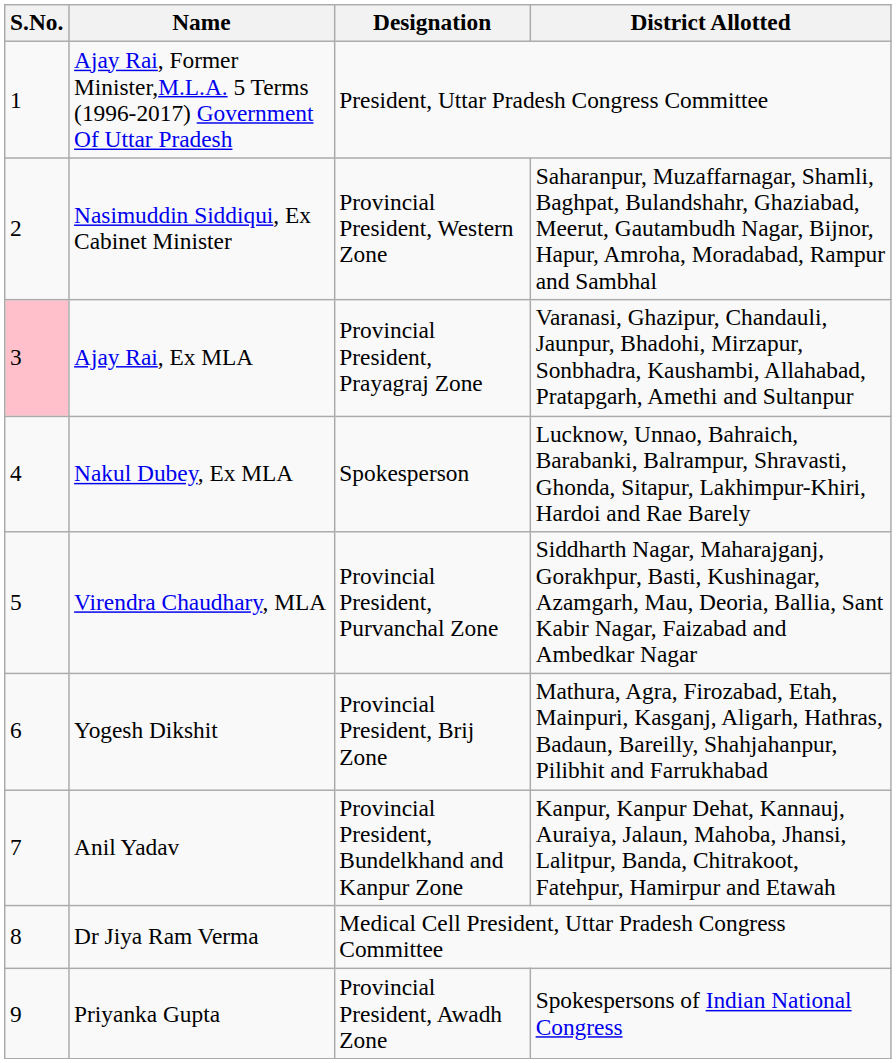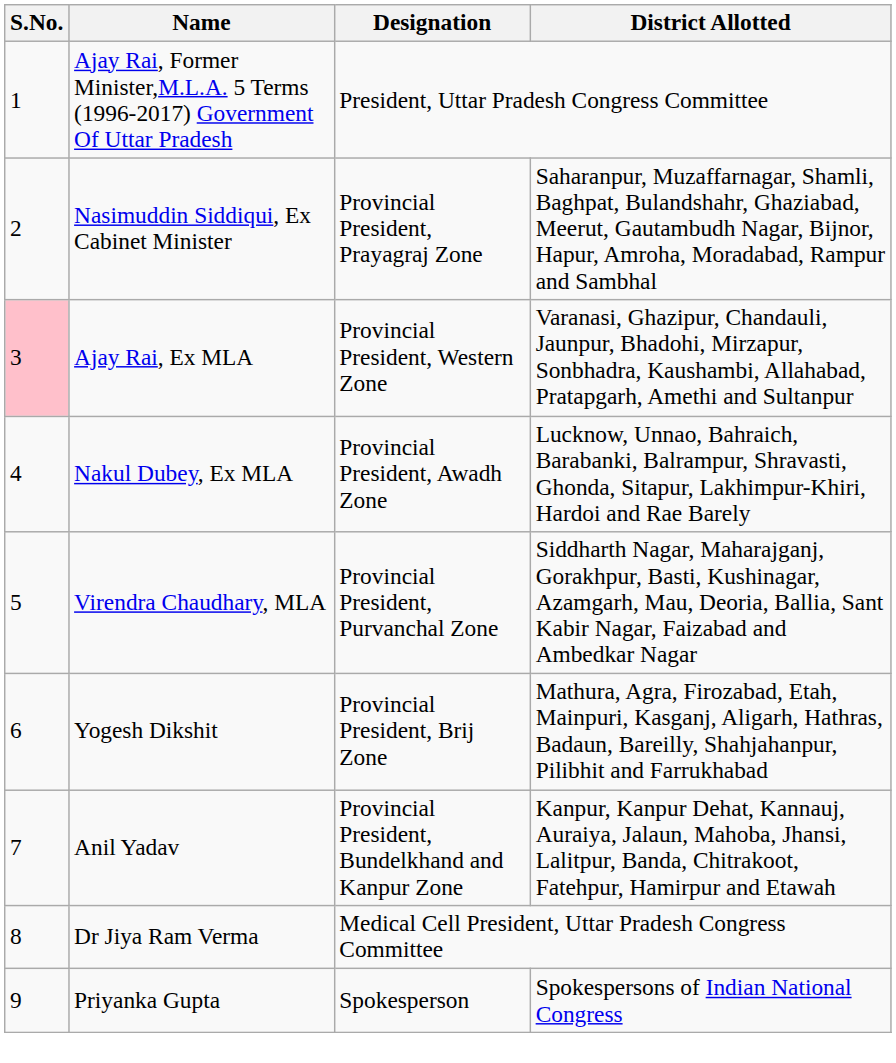Nasimuddin Siddiqui, Ex Cabinet Minister | Designation: Provincial President, Western Zone -> Provincial President, Prayagraj Zone
Ajay Rai, Ex MLA | Designation: Provincial President, Prayagraj Zone -> Provincial President, Western Zone
Nakul Dubey, Ex MLA | Designation: Spokesperson -> Provincial President, Awadh Zone
Priyanka Gupta | Designation: Provincial President, Awadh Zone -> Spokesperson
